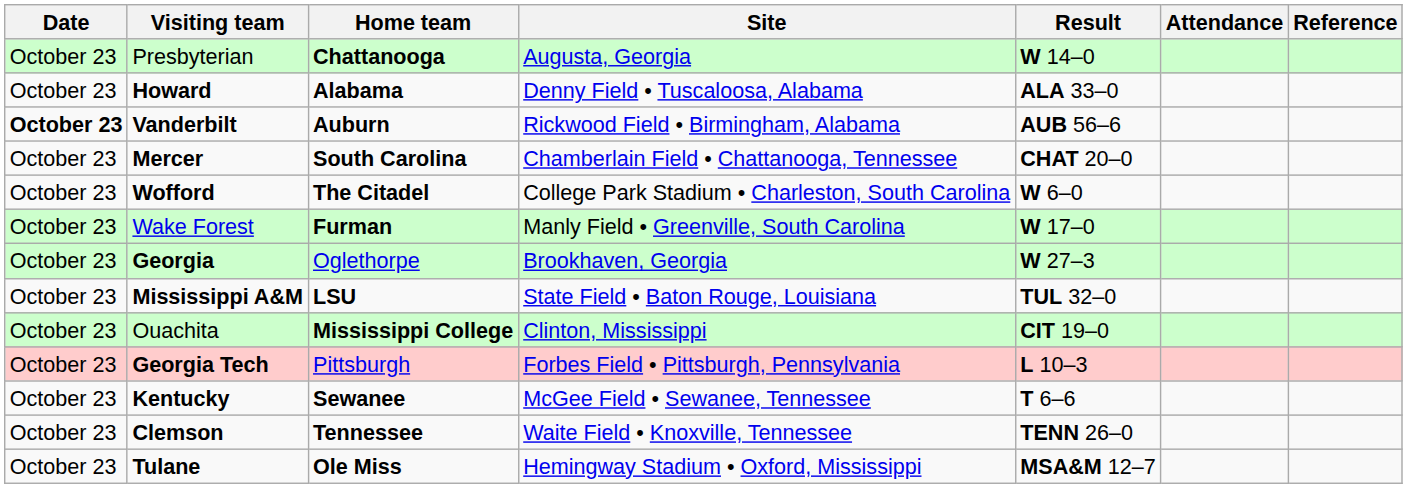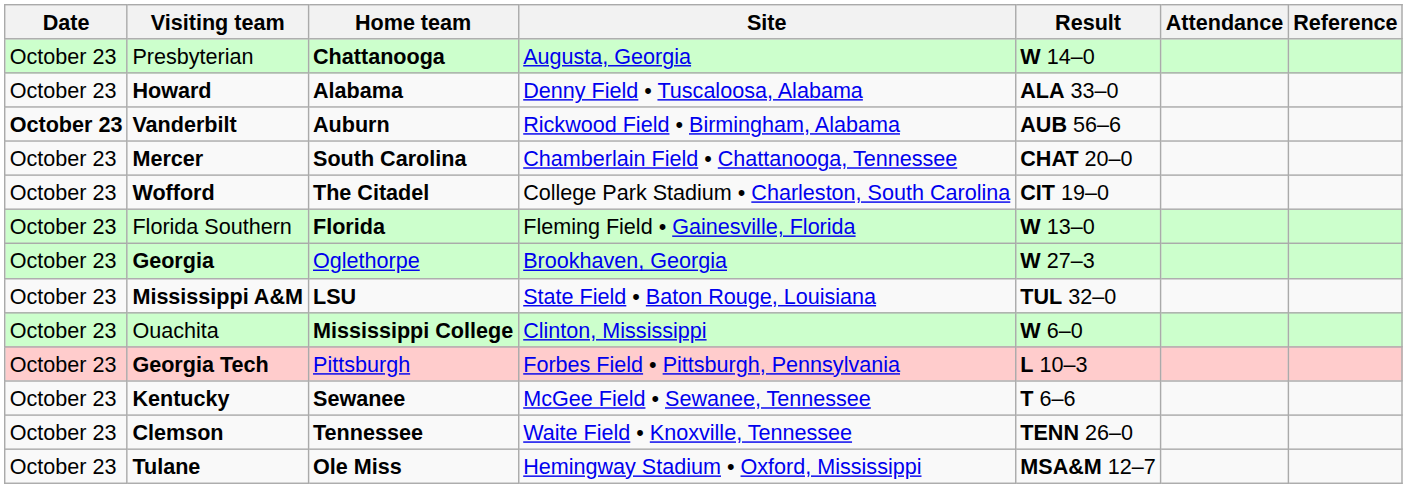Wofford | Result: W 6–0 -> CIT 19–0
+ row: October 23 | Florida Southern | Florida | Fleming Field • Gainesville, Florida | W 13–0
- row: October 23 | Wake Forest | Furman | Manly Field • Greenville, South Carolina | W 17–0
Ouachita | Result: CIT 19–0 -> W 6–0
